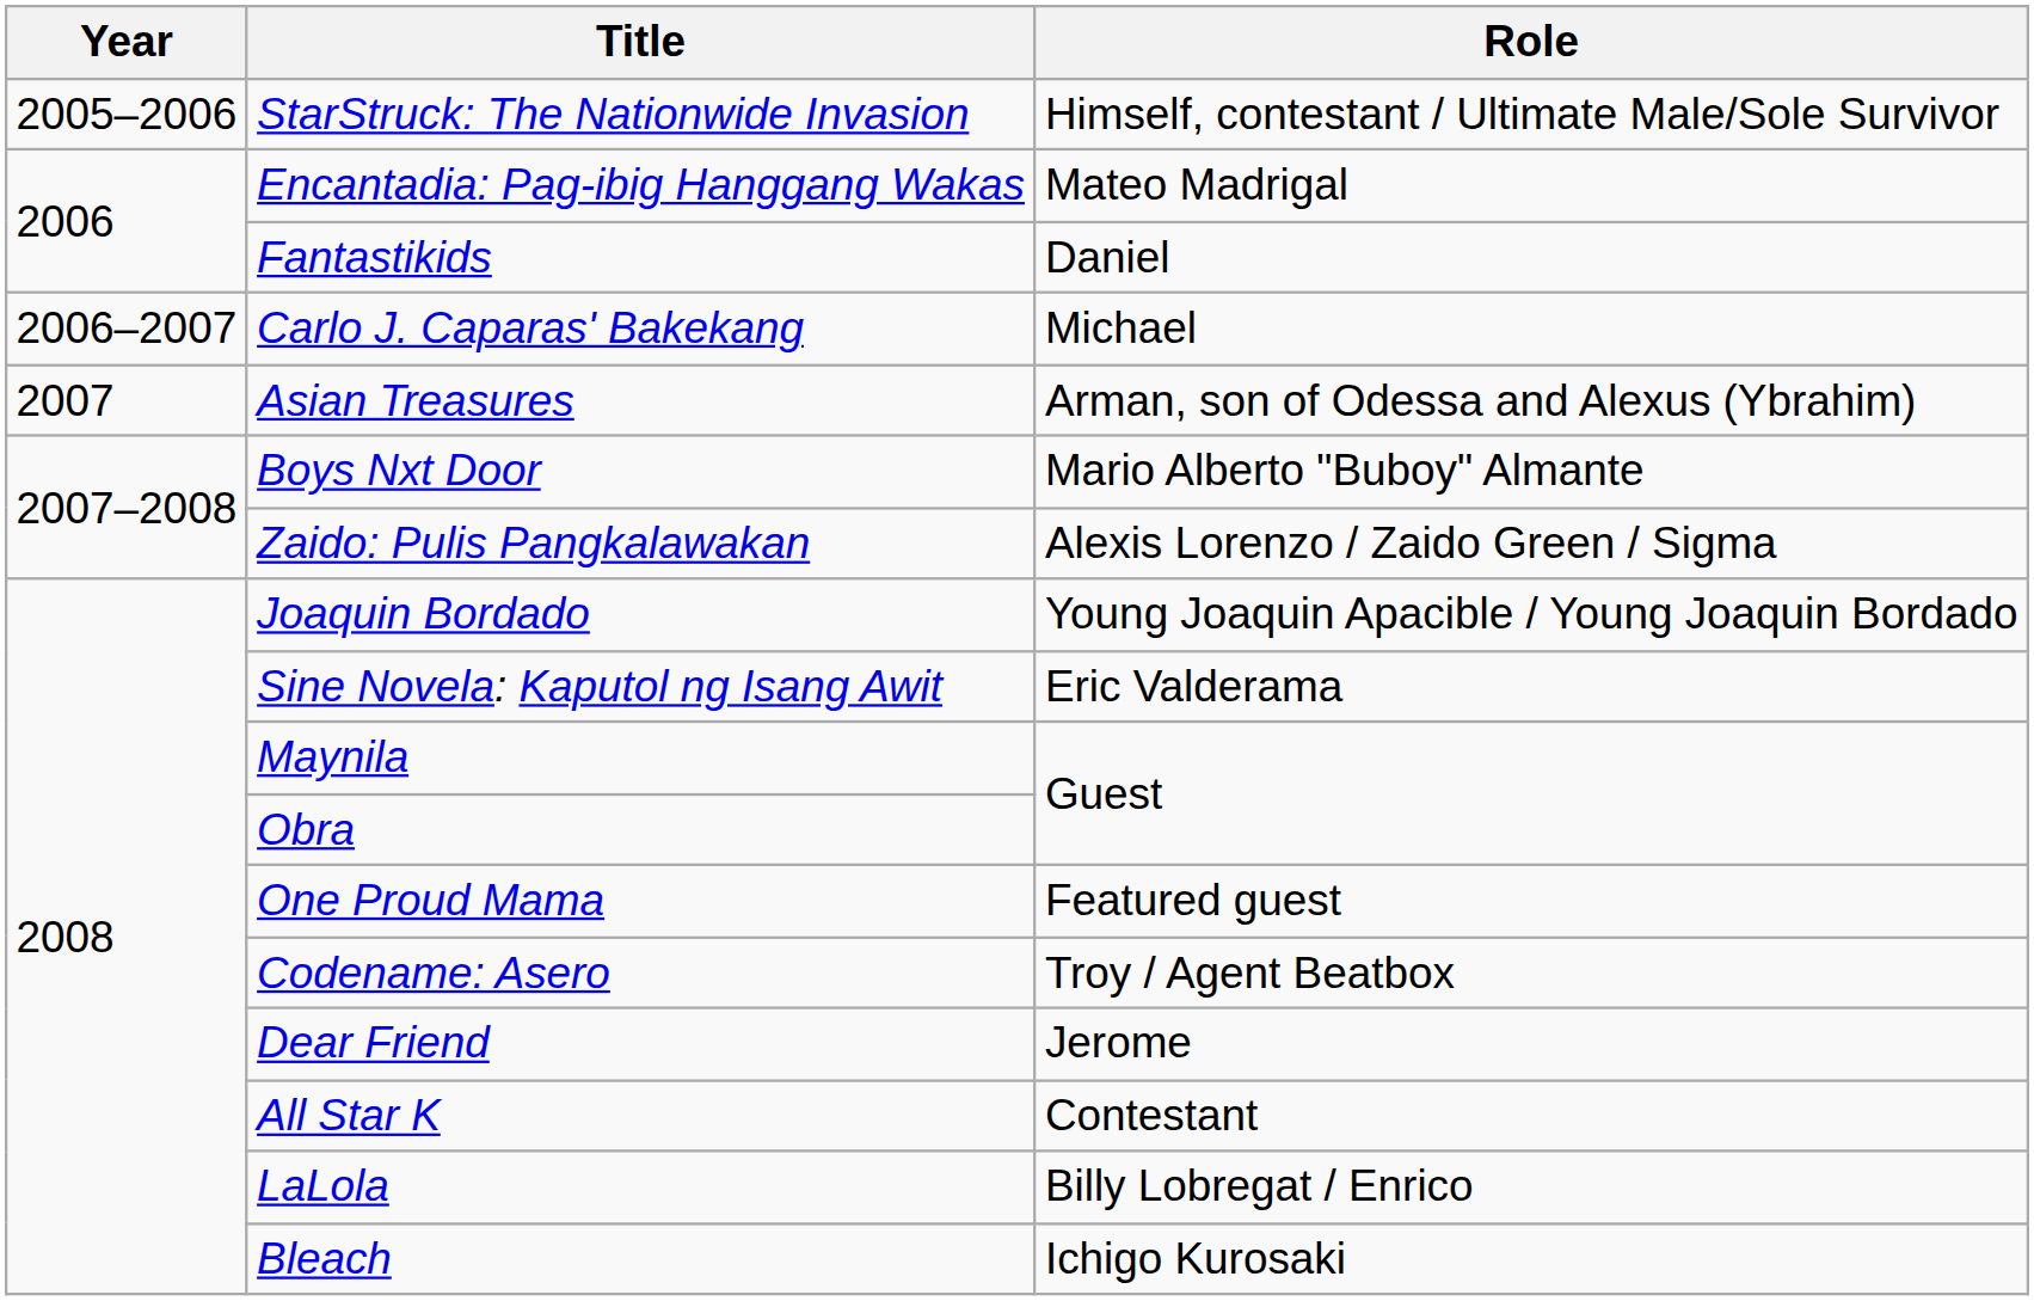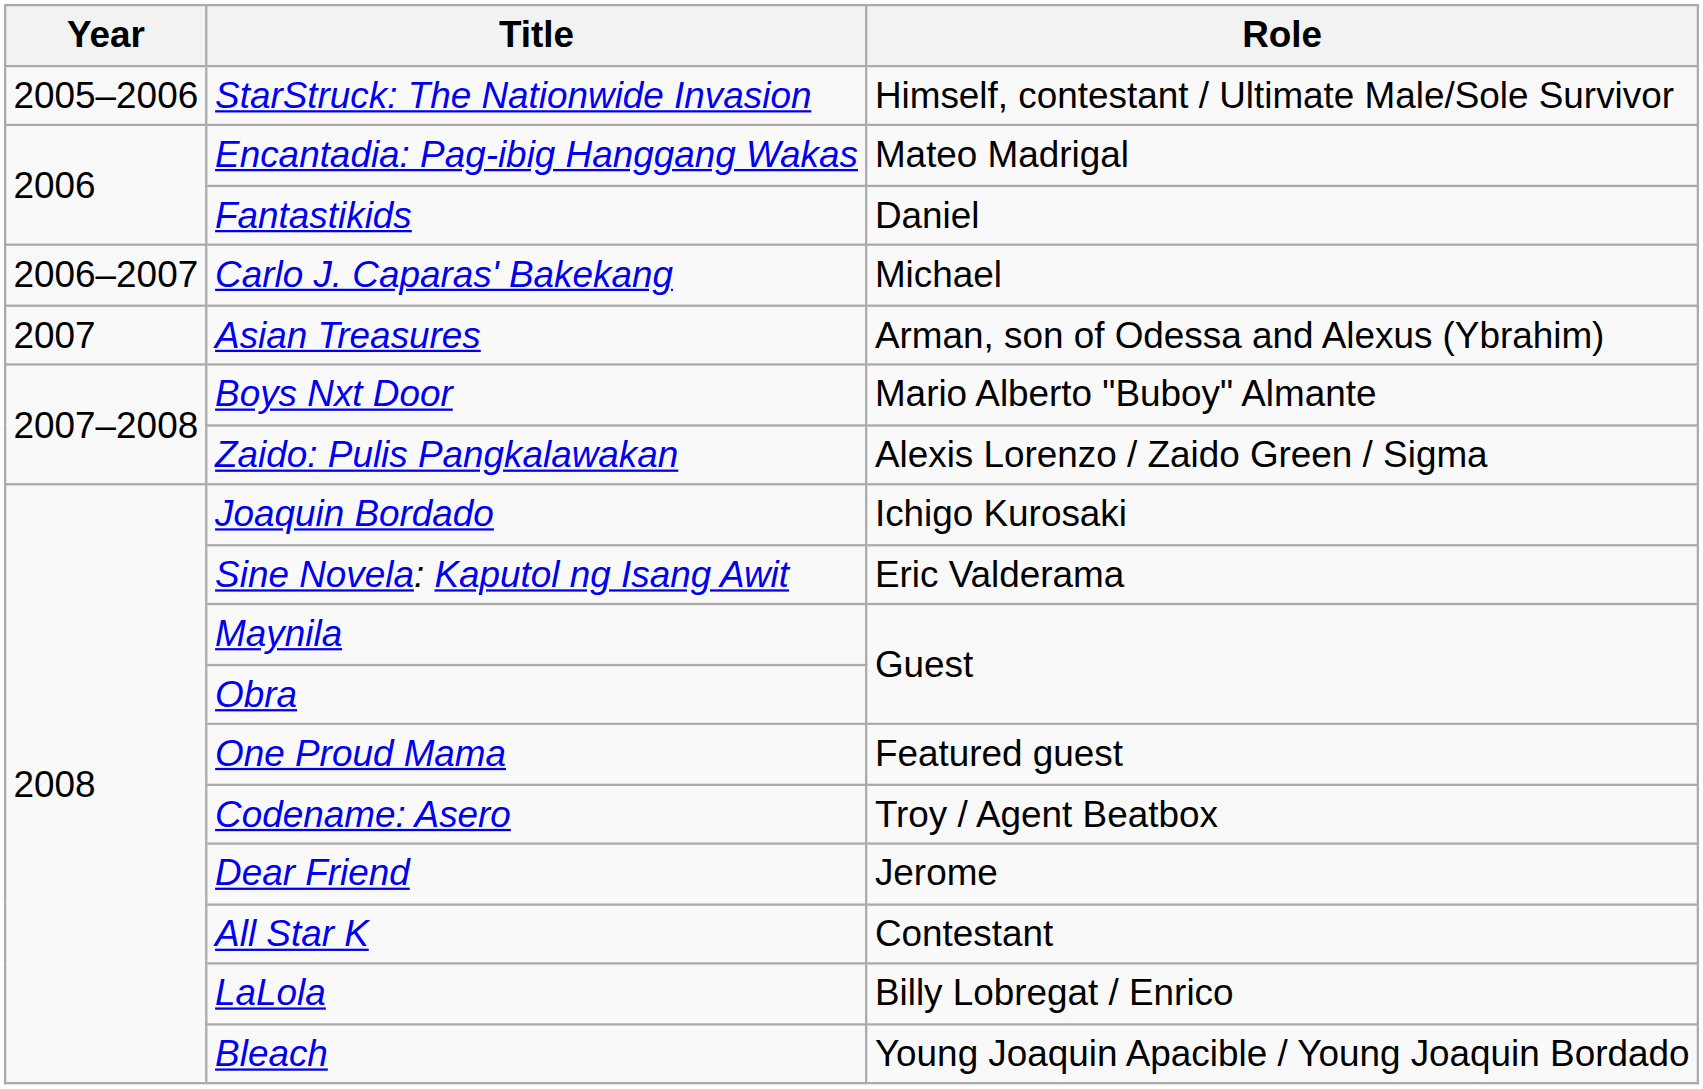Joaquin Bordado | Role: Young Joaquin Apacible / Young Joaquin Bordado -> Ichigo Kurosaki
Bleach | Role: Ichigo Kurosaki -> Young Joaquin Apacible / Young Joaquin Bordado
